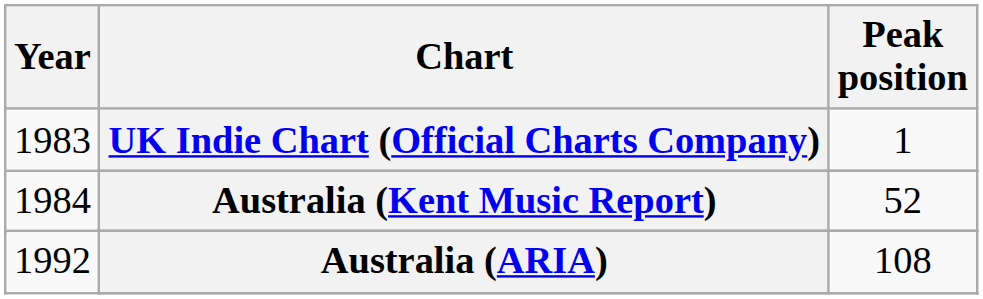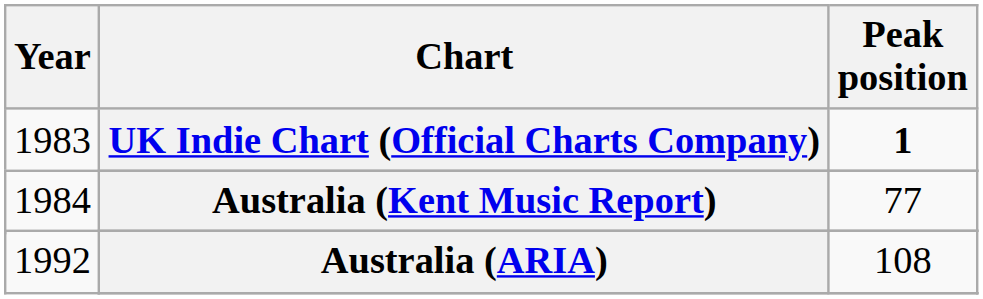UK Indie Chart (Official Charts Company) | Peak position: normal -> bold
Australia (Kent Music Report) | Peak position: 52 -> 77
